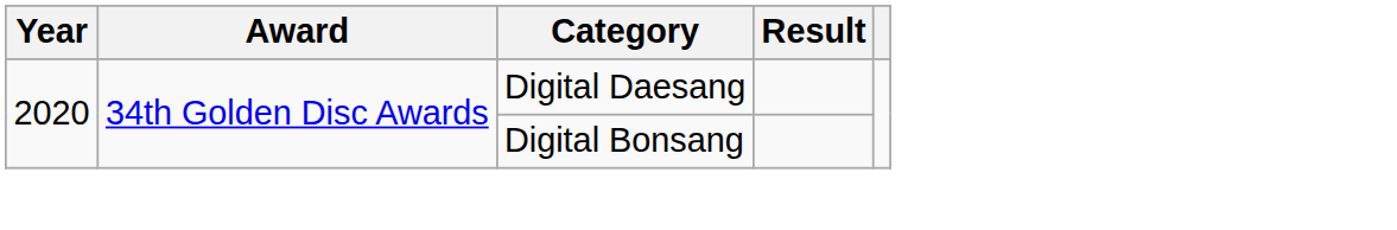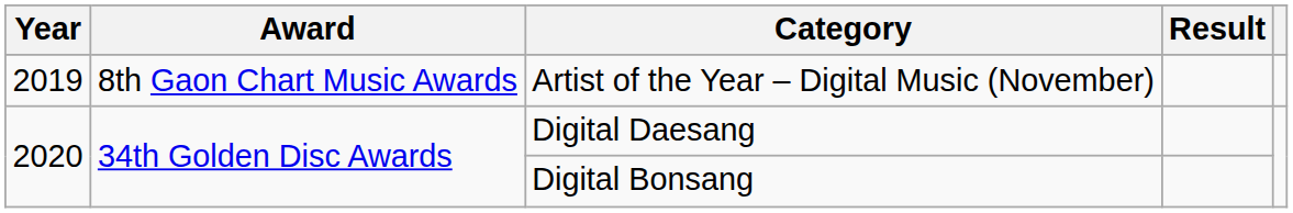+ row: 2019 | 8th Gaon Chart Music Awards | Artist of the Year – Digital Music (November)
